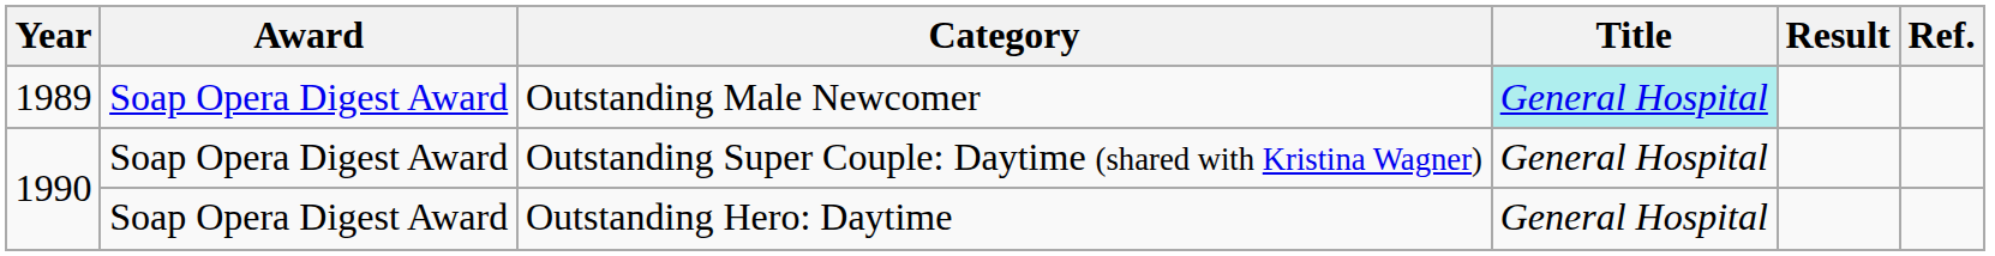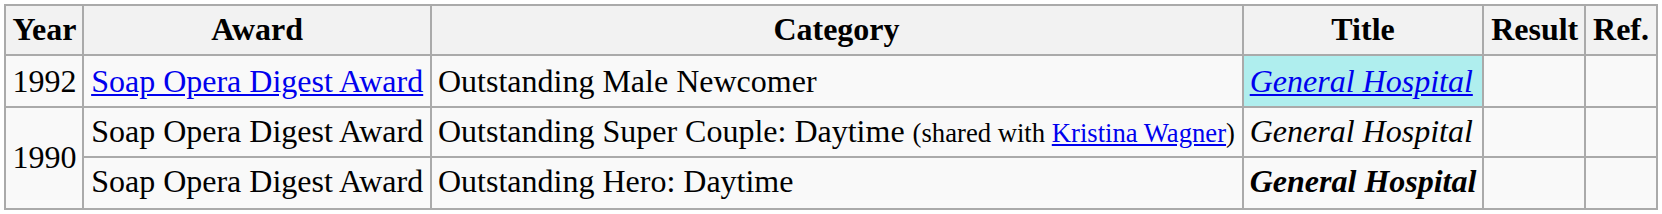Outstanding Male Newcomer | Year: 1989 -> 1992
Outstanding Hero: Daytime | Title: normal -> bold
